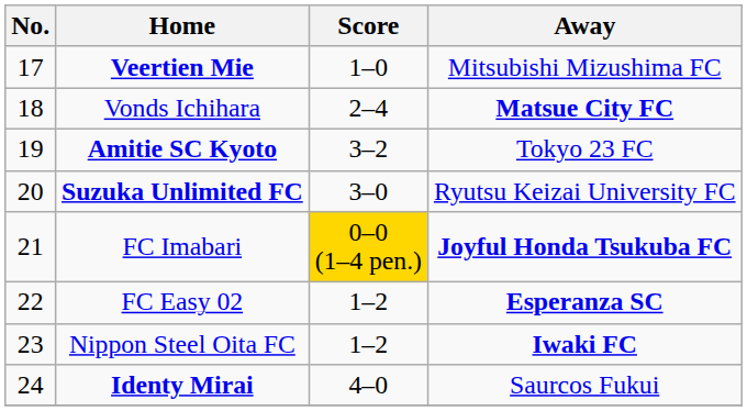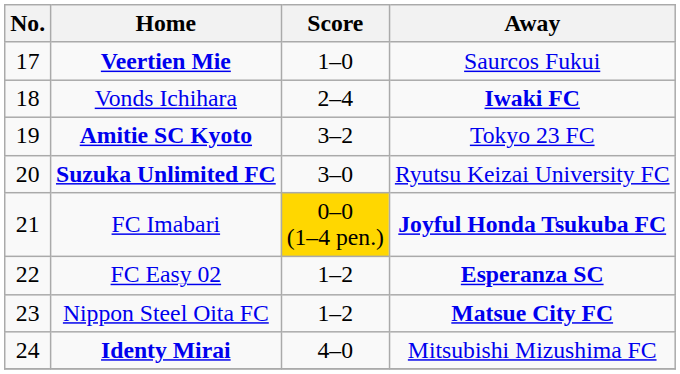Veertien Mie | Away: Mitsubishi Mizushima FC -> Saurcos Fukui
Vonds Ichihara | Away: Matsue City FC -> Iwaki FC
Nippon Steel Oita FC | Away: Iwaki FC -> Matsue City FC
Identy Mirai | Away: Saurcos Fukui -> Mitsubishi Mizushima FC
